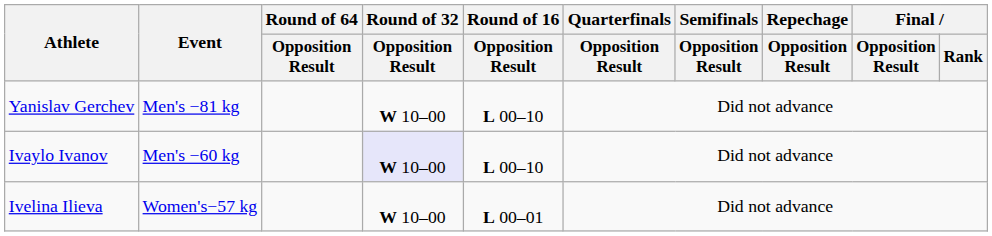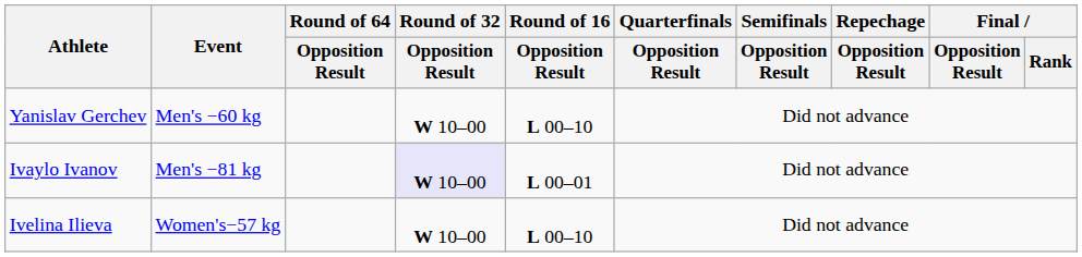Yanislav Gerchev | Event: Men's −81 kg -> Men's −60 kg
Ivaylo Ivanov | Event: Men's −60 kg -> Men's −81 kg
Ivaylo Ivanov | Round of 16 / Opposition Result: L 00–10 -> L 00–01
Ivelina Ilieva | Round of 16 / Opposition Result: L 00–01 -> L 00–10
